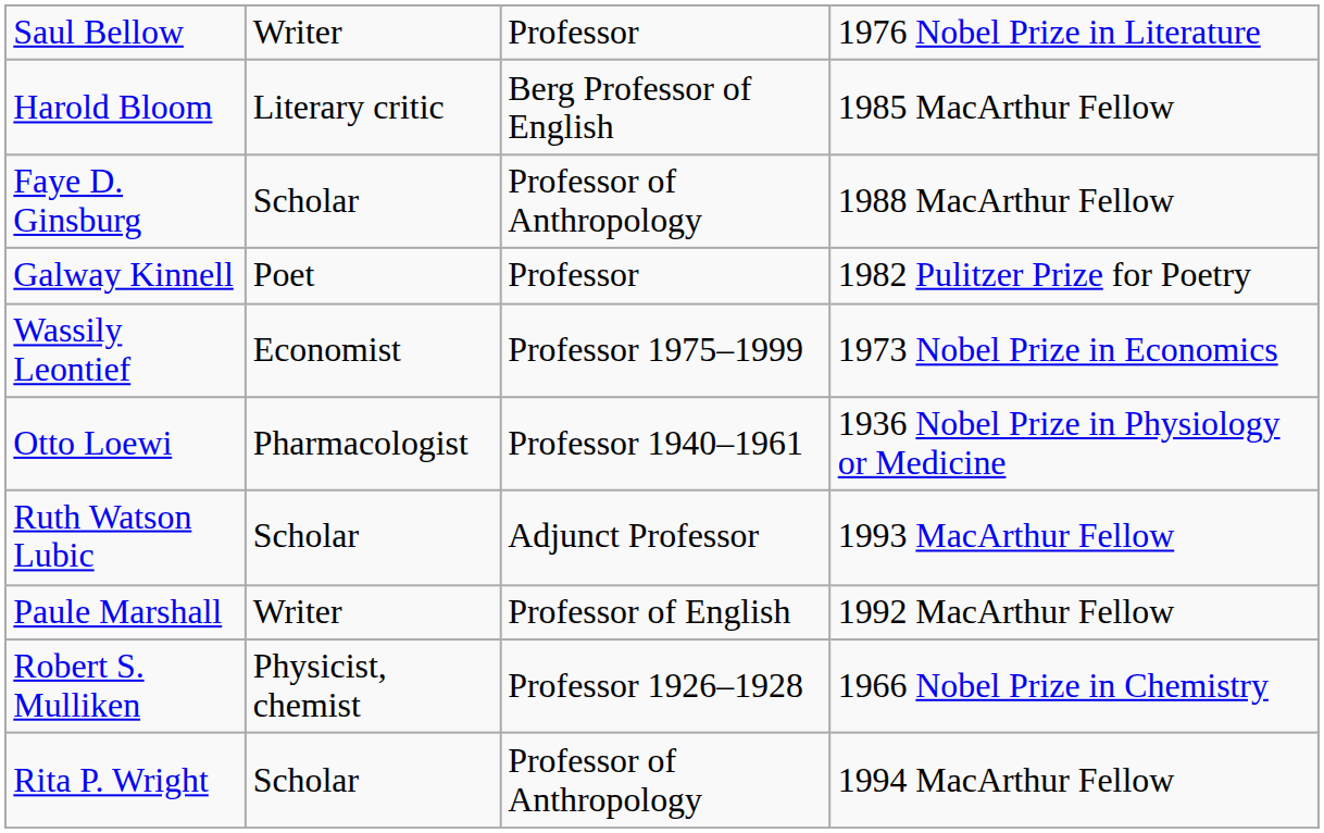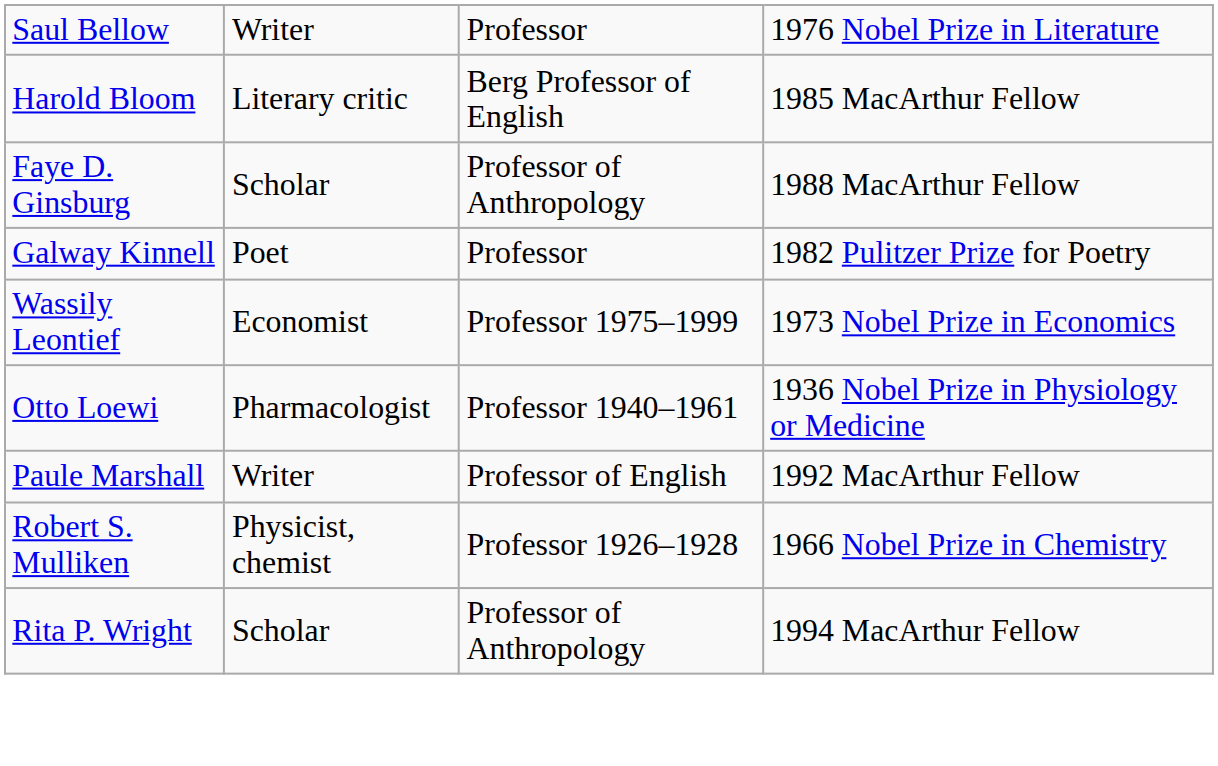- row: Ruth Watson Lubic | Scholar | Adjunct Professor | 1993 MacArthur Fellow
